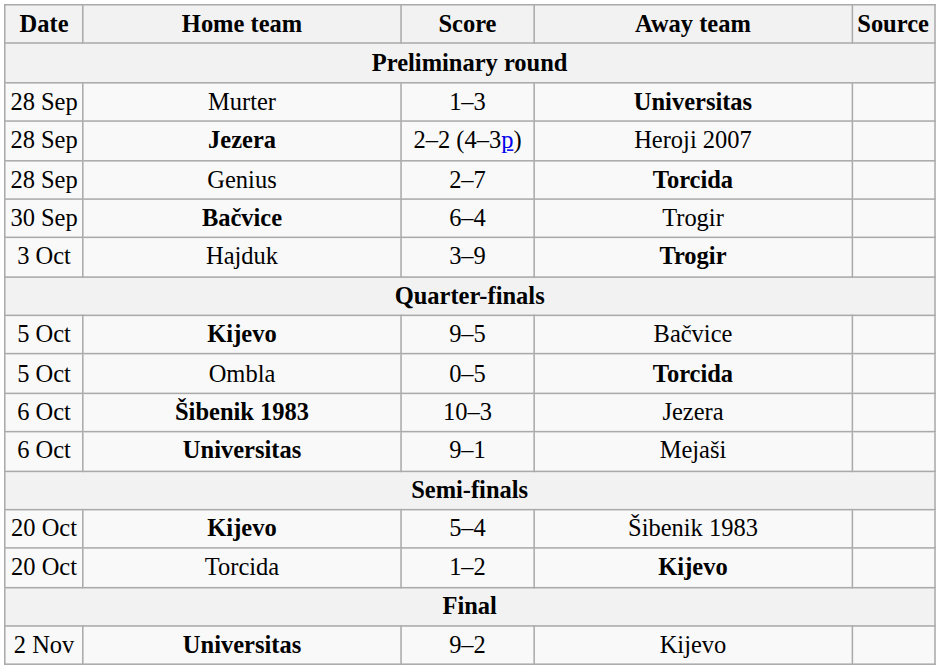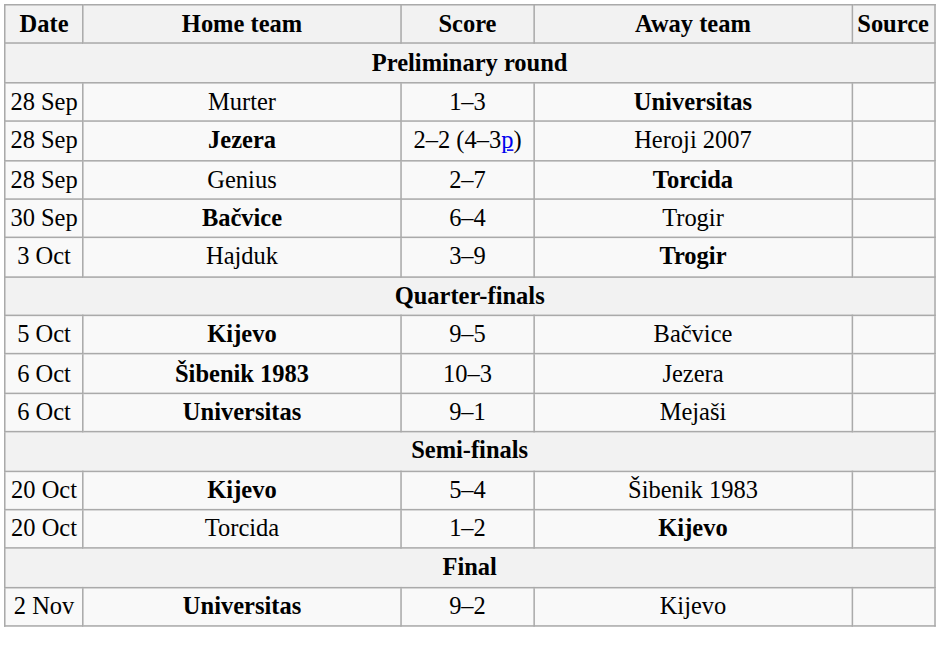- row: 5 Oct | Ombla | 0–5 | Torcida
